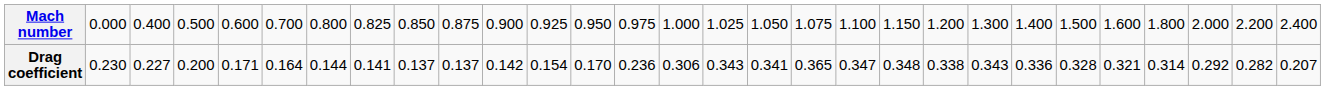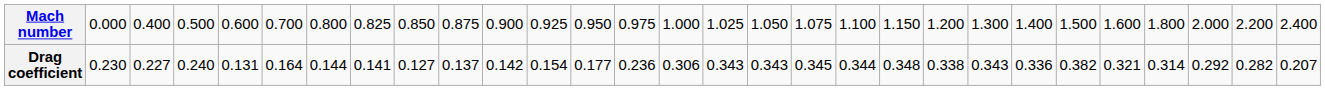Drag coefficient | column 4: 0.200 -> 0.240
Drag coefficient | column 5: 0.171 -> 0.131
Drag coefficient | column 9: 0.137 -> 0.127
Drag coefficient | column 13: 0.170 -> 0.177
Drag coefficient | column 17: 0.341 -> 0.343
Drag coefficient | column 18: 0.365 -> 0.345
Drag coefficient | column 19: 0.347 -> 0.344
Drag coefficient | column 24: 0.328 -> 0.382
